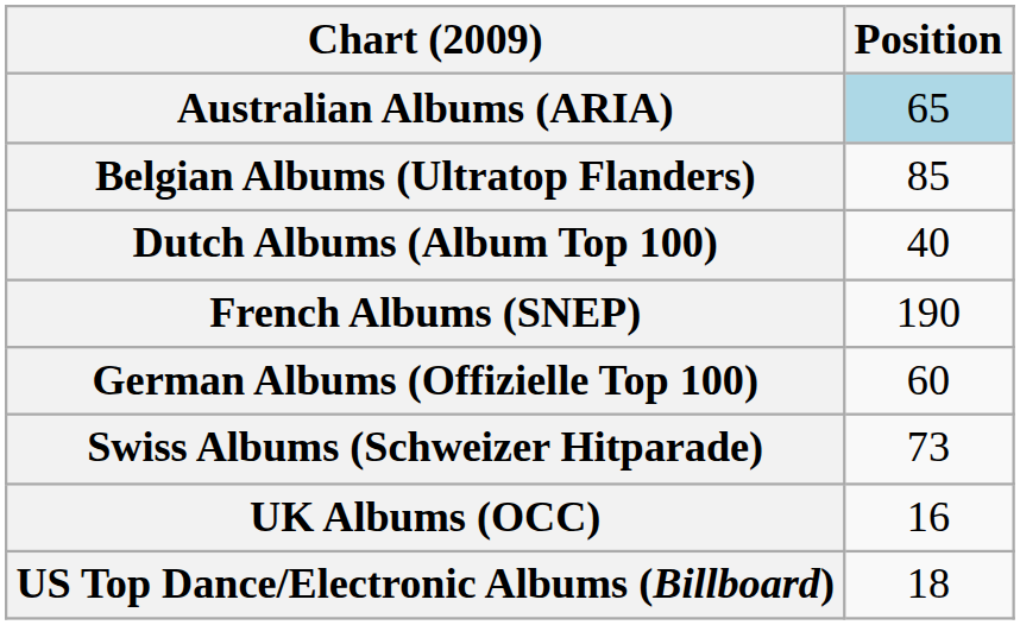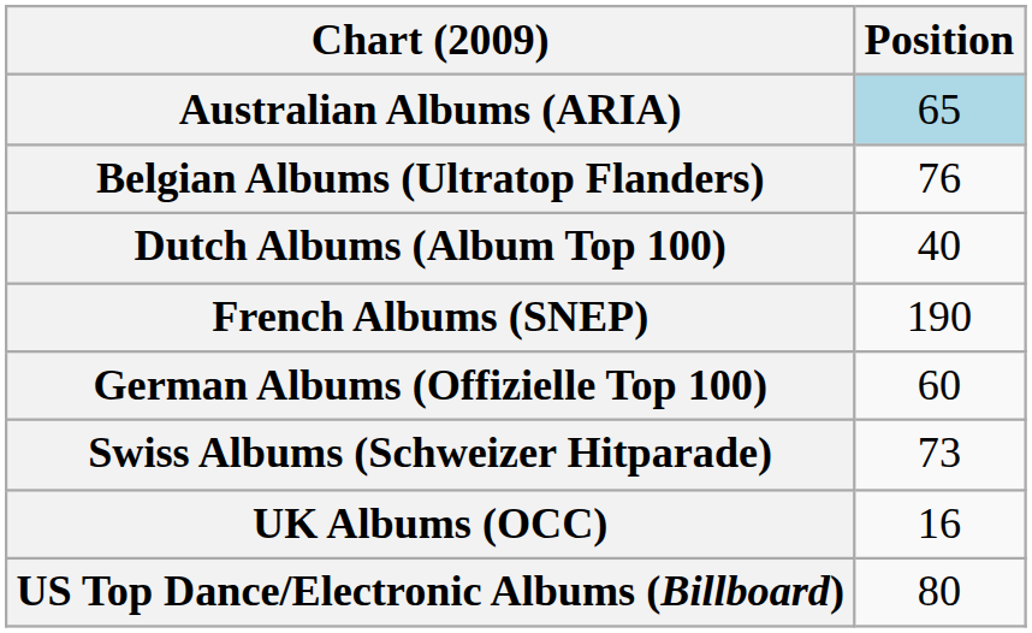Belgian Albums (Ultratop Flanders) | Position: 85 -> 76
US Top Dance/Electronic Albums (Billboard) | Position: 18 -> 80
